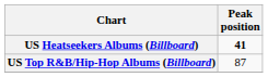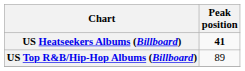US Top R&B/Hip-Hop Albums (Billboard) | Peak position: 87 -> 89
